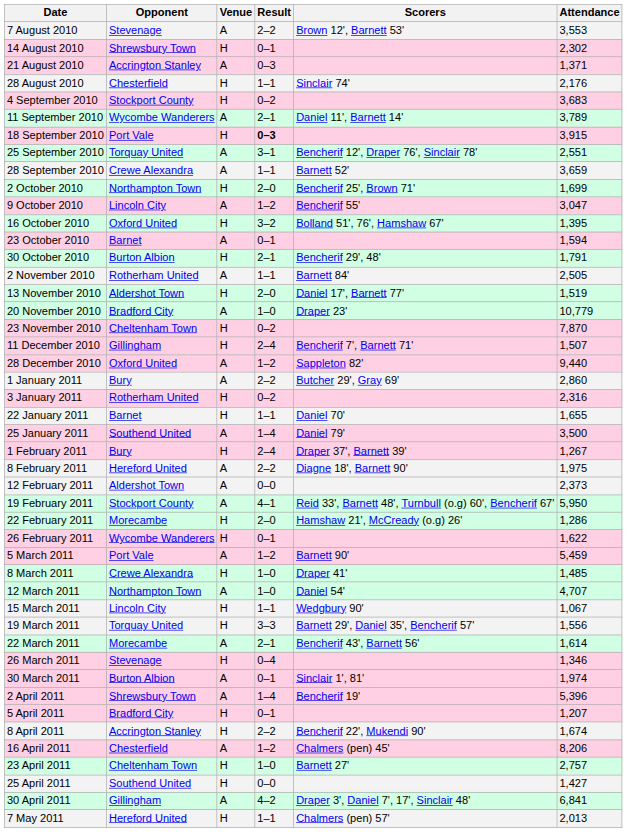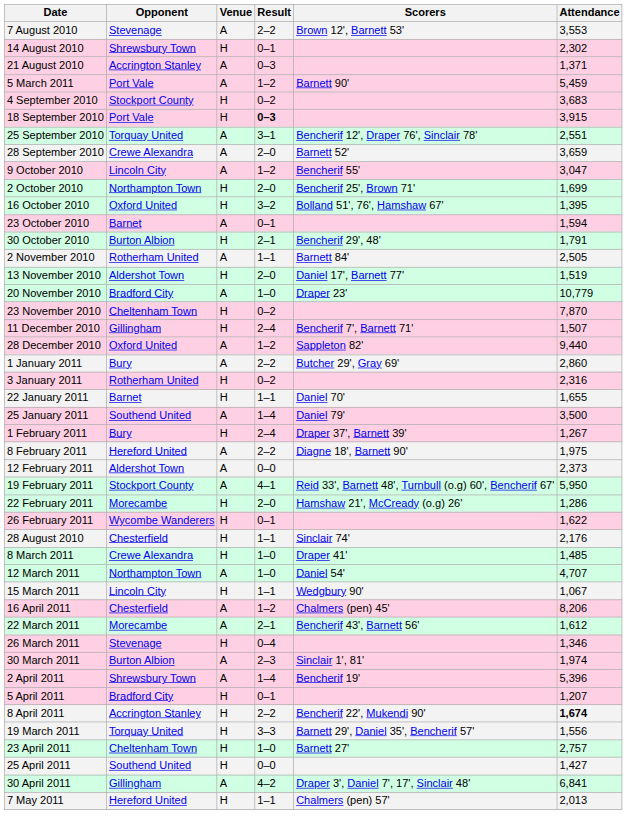rows swapped: 28 August 2010 <-> 5 March 2011
- row: 11 September 2010 | Wycombe Wanderers | A | 2–1 | Daniel 11', Barnett 14' | 3,789
28 September 2010 | Result: 1–1 -> 2–0
rows swapped: 2 October 2010 <-> 9 October 2010
rows swapped: 19 March 2011 <-> 16 April 2011
22 March 2011 | Attendance: 1,614 -> 1,612
30 March 2011 | Result: 0–1 -> 2–3
8 April 2011 | Attendance: normal -> bold
